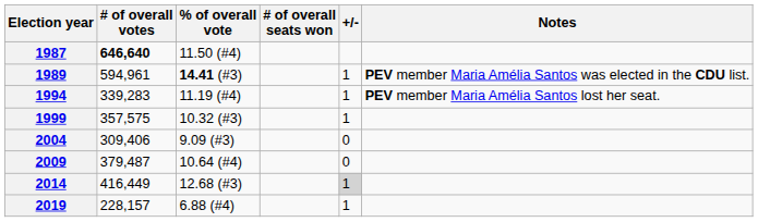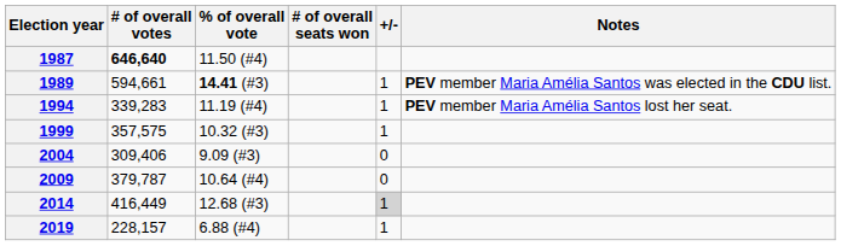1989 | # of overall votes: 594,961 -> 594,661
2009 | # of overall votes: 379,487 -> 379,787
